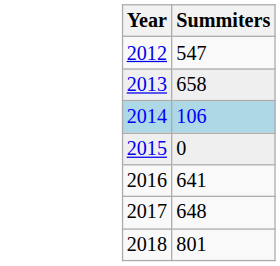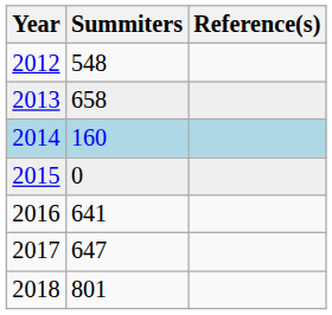+ column: Reference(s)
2012 | Summiters: 547 -> 548
2014 | Summiters: 106 -> 160
2017 | Summiters: 648 -> 647
